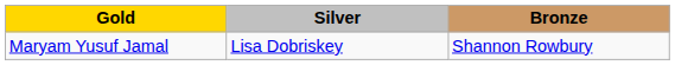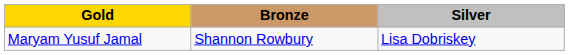columns swapped: Silver <-> Bronze
